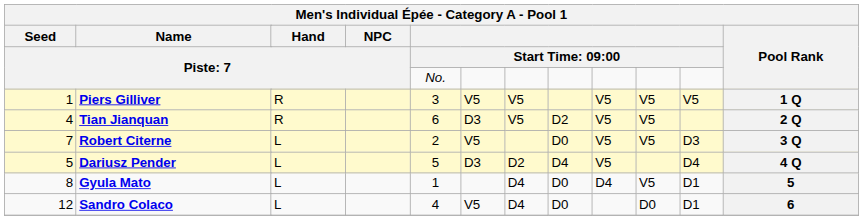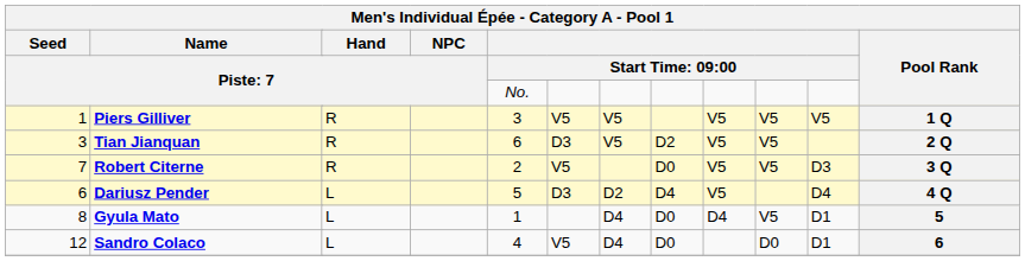Tian Jianquan | column 1: 4 -> 3
Robert Citerne | column 4: L -> R
Dariusz Pender | column 1: 5 -> 6
